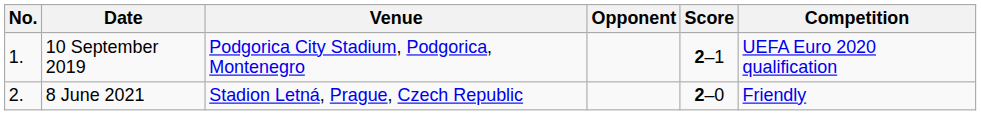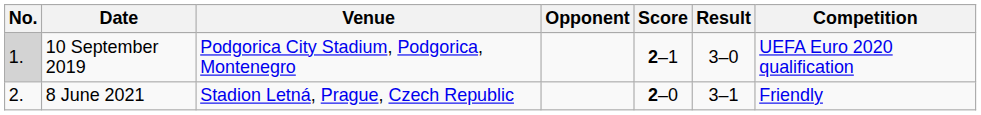+ column: Result | 3–0 | 3–1
10 September 2019 | No.: no background -> lightgrey background
